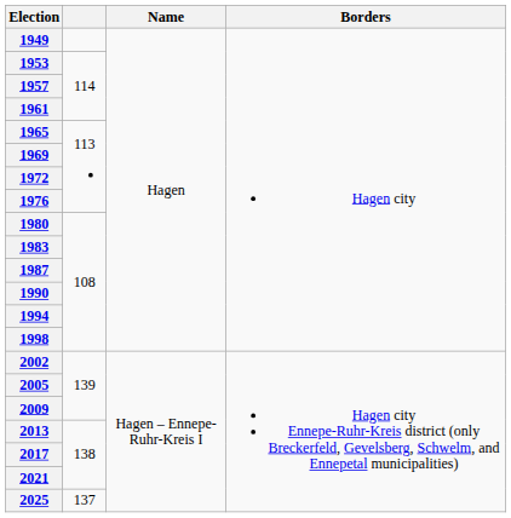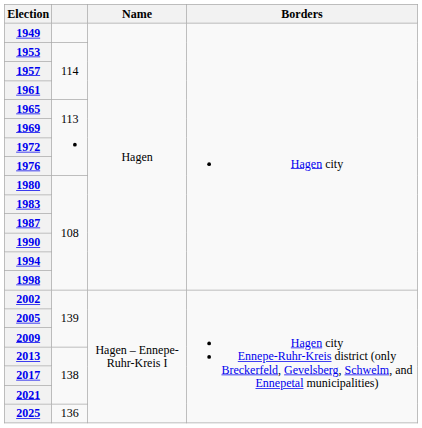2025 | column 2: 137 -> 136
